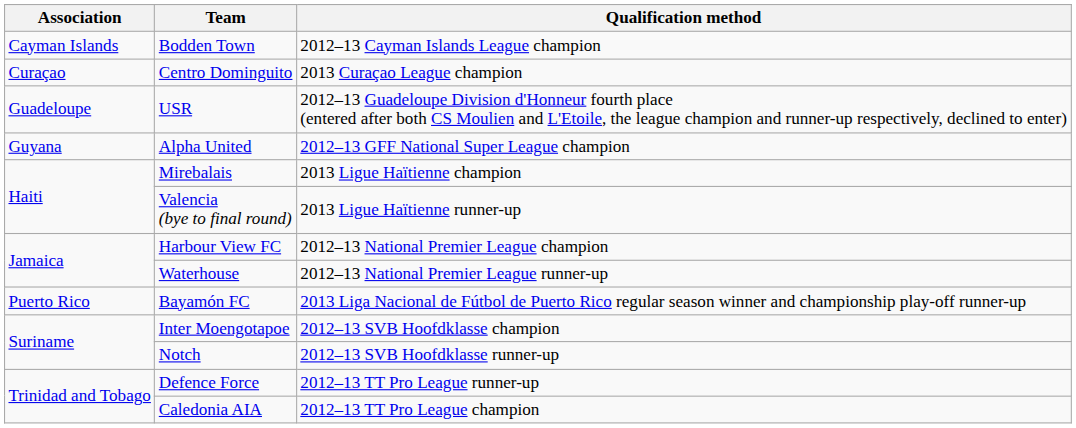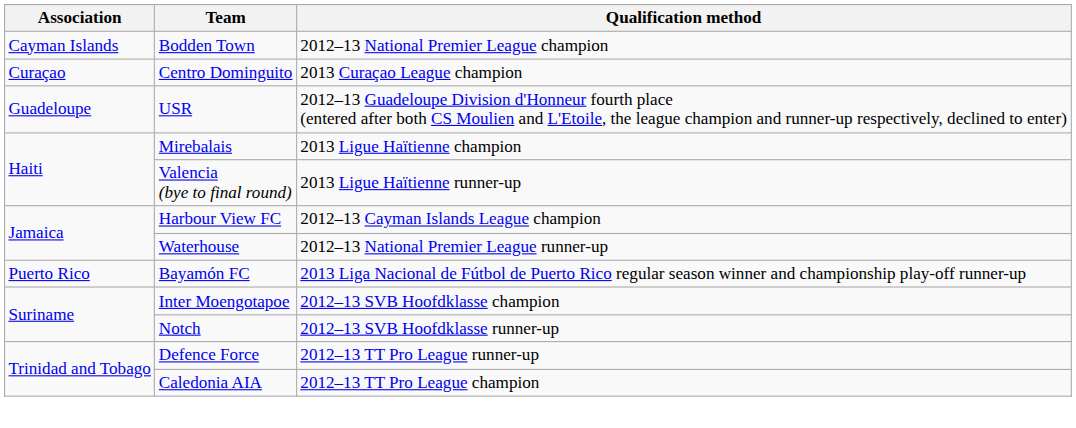Bodden Town | Qualification method: 2012–13 Cayman Islands League champion -> 2012–13 National Premier League champion
- row: Guyana | Alpha United | 2012–13 GFF National Super League champion
Harbour View FC | Qualification method: 2012–13 National Premier League champion -> 2012–13 Cayman Islands League champion
